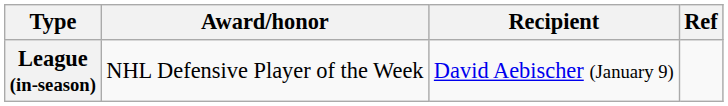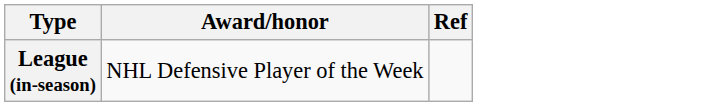- column: Recipient | David Aebischer (January 9)
